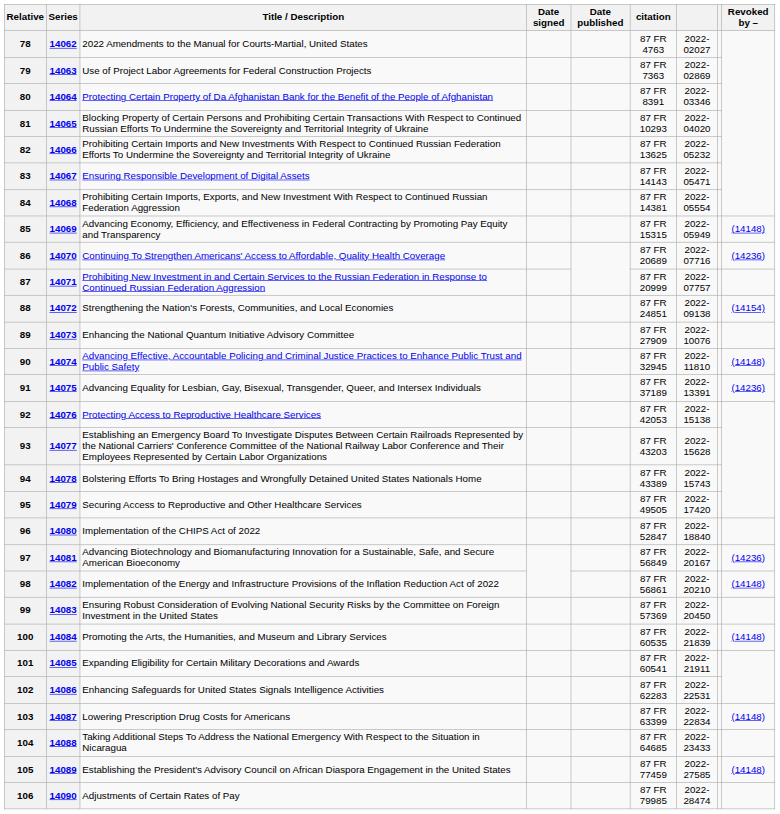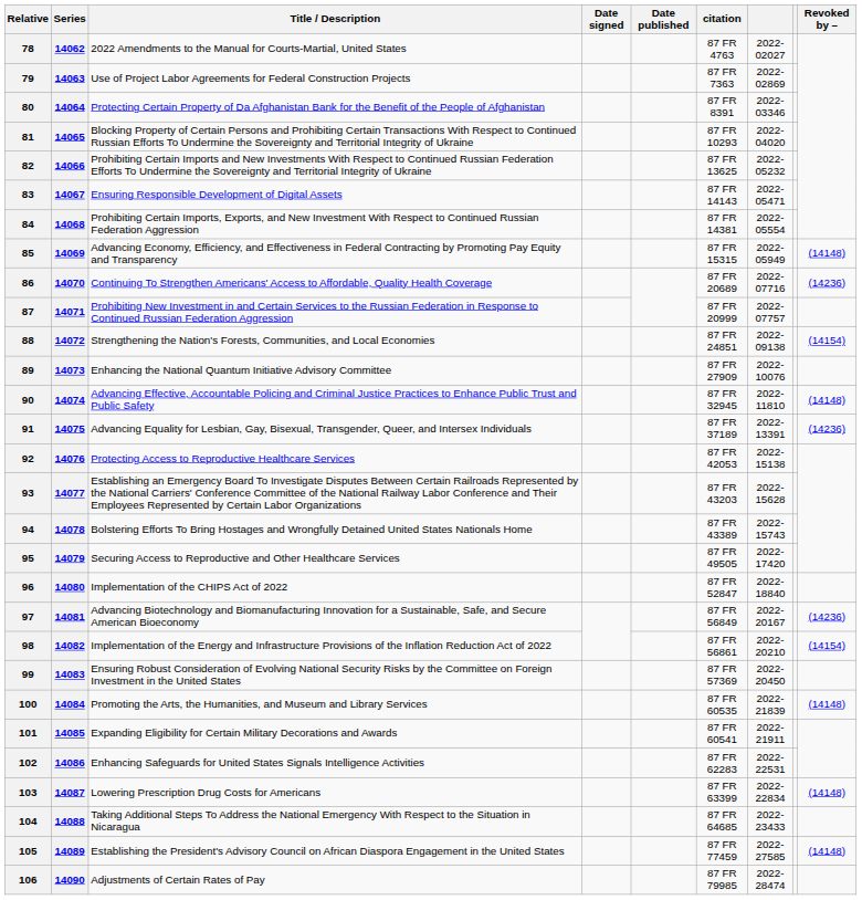98 | Revoked by –: (14148) -> (14154)
